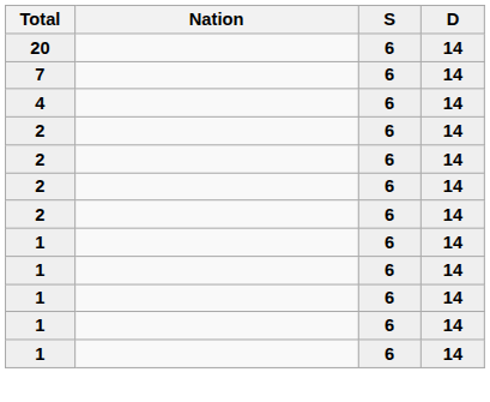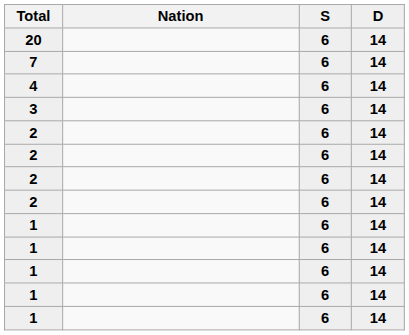+ row: 3 | 6 | 14
